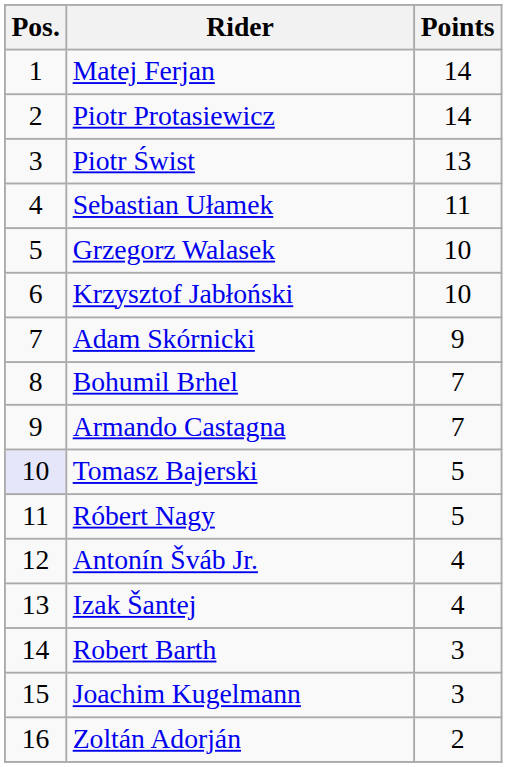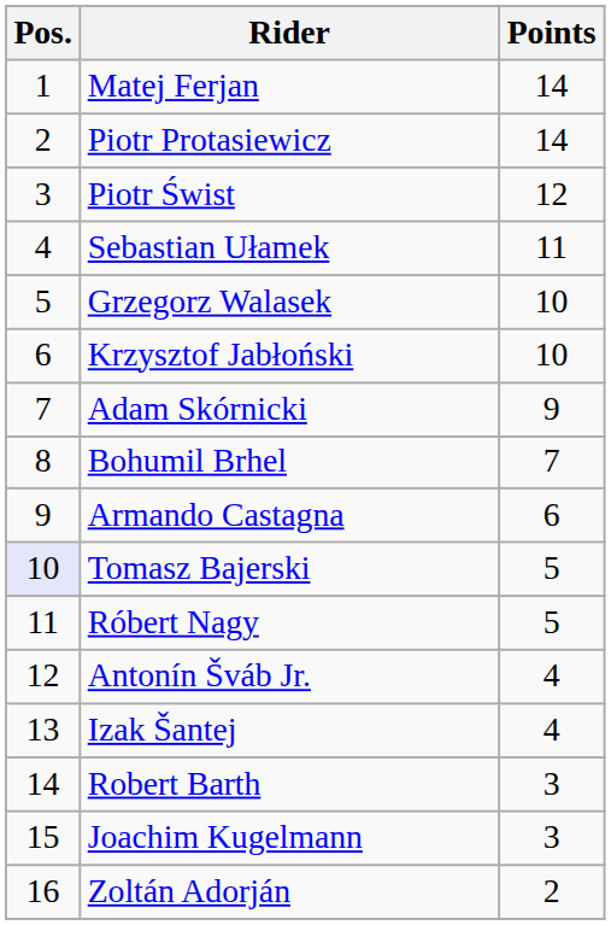Piotr Świst | Points: 13 -> 12
Armando Castagna | Points: 7 -> 6
